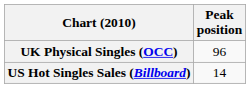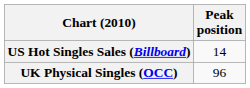rows swapped: UK Physical Singles (OCC) <-> US Hot Singles Sales (Billboard)
